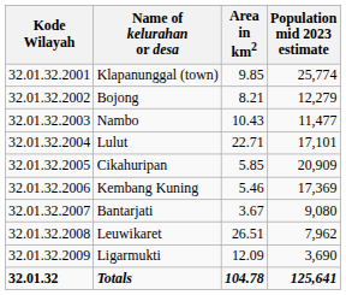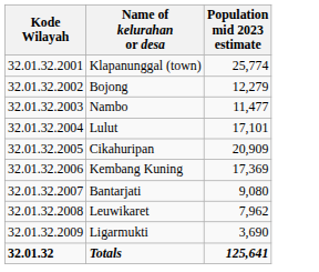- column: Area in km2 | 9.85 | 8.21 | 10.43 | 22.71 | 5.85 | 5.46 | 3.67 | 26.51 | 12.09 | 104.78
